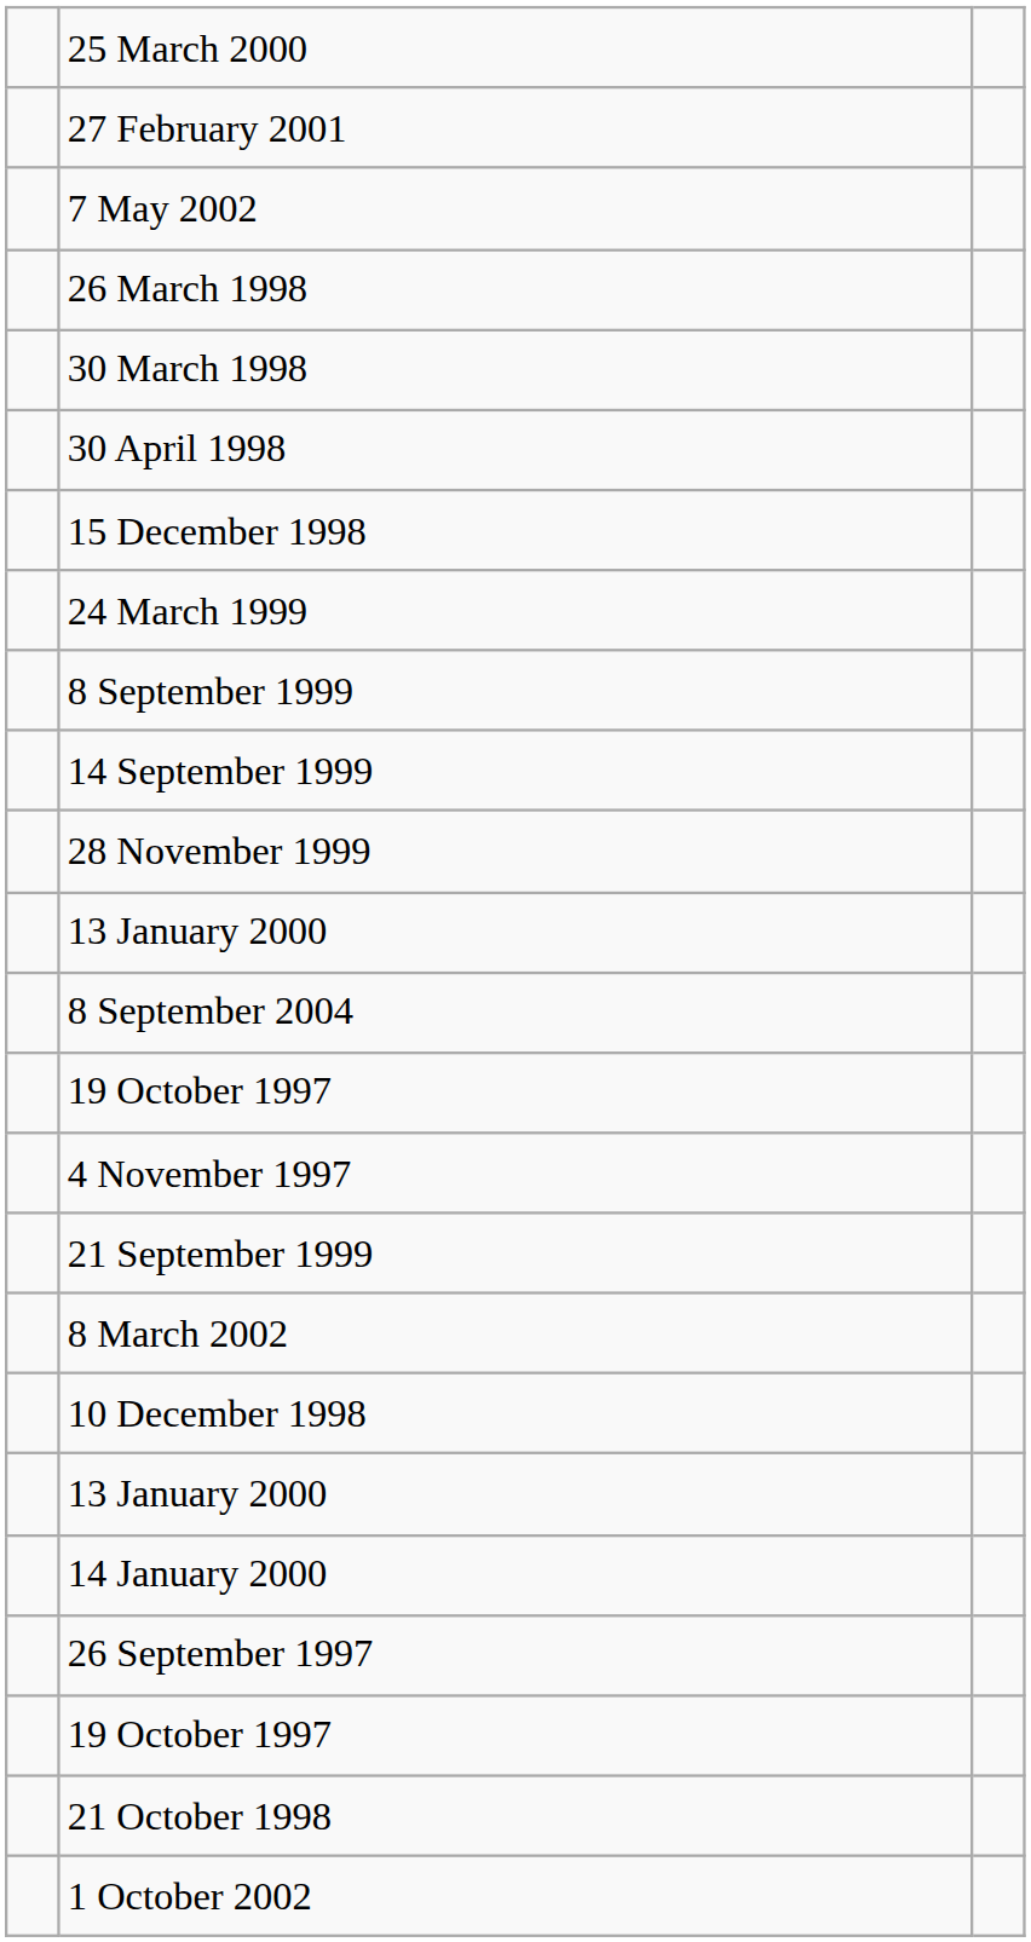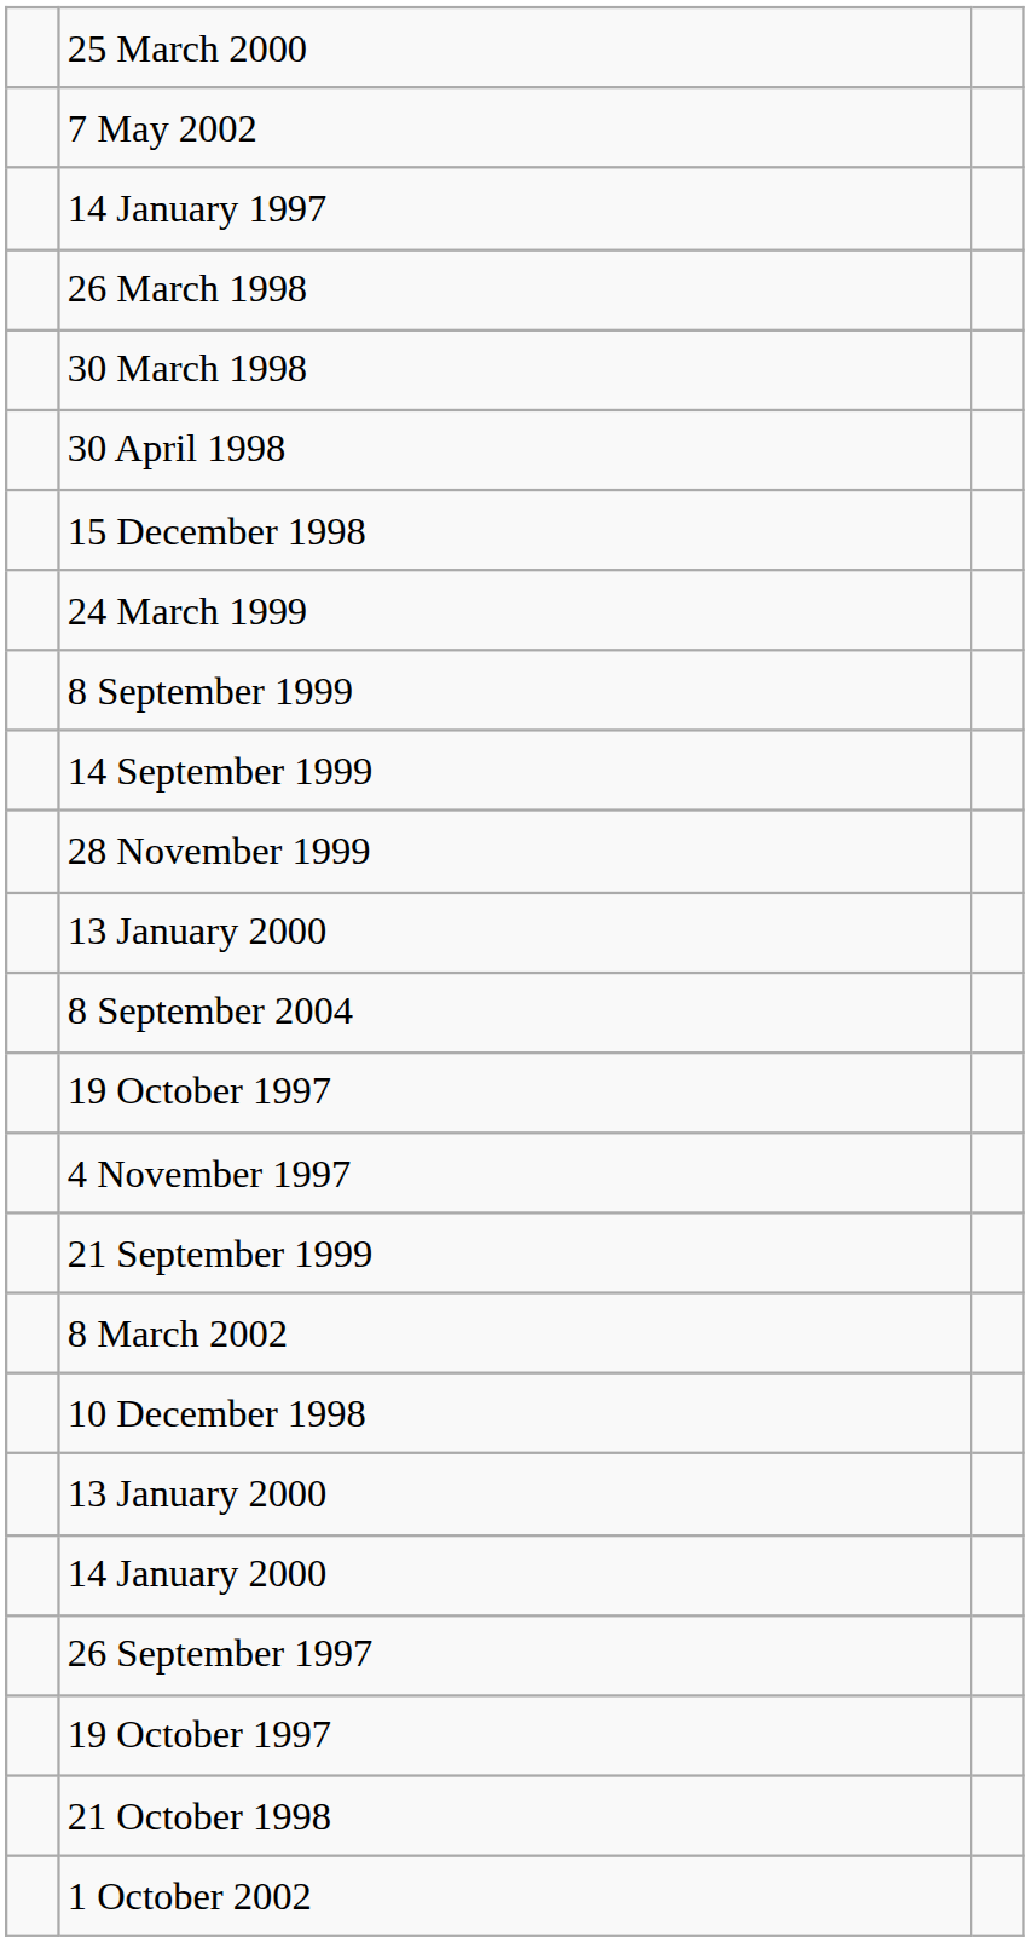- row: 27 February 2001
+ row: 14 January 1997
